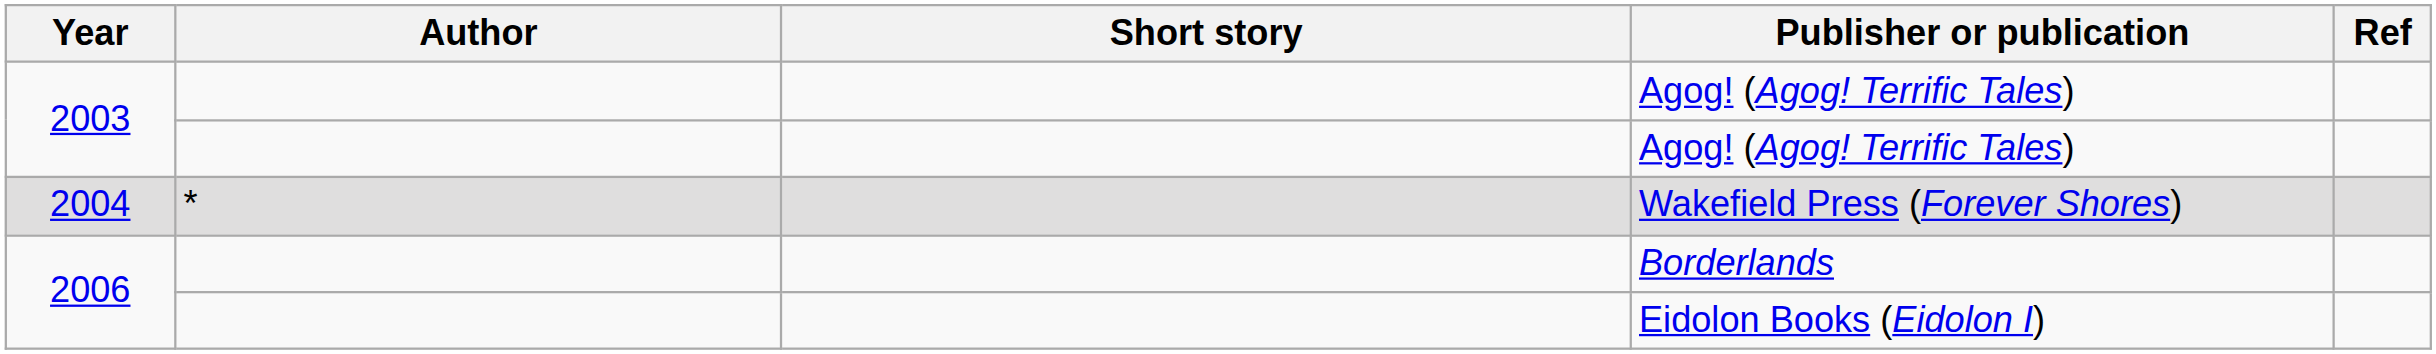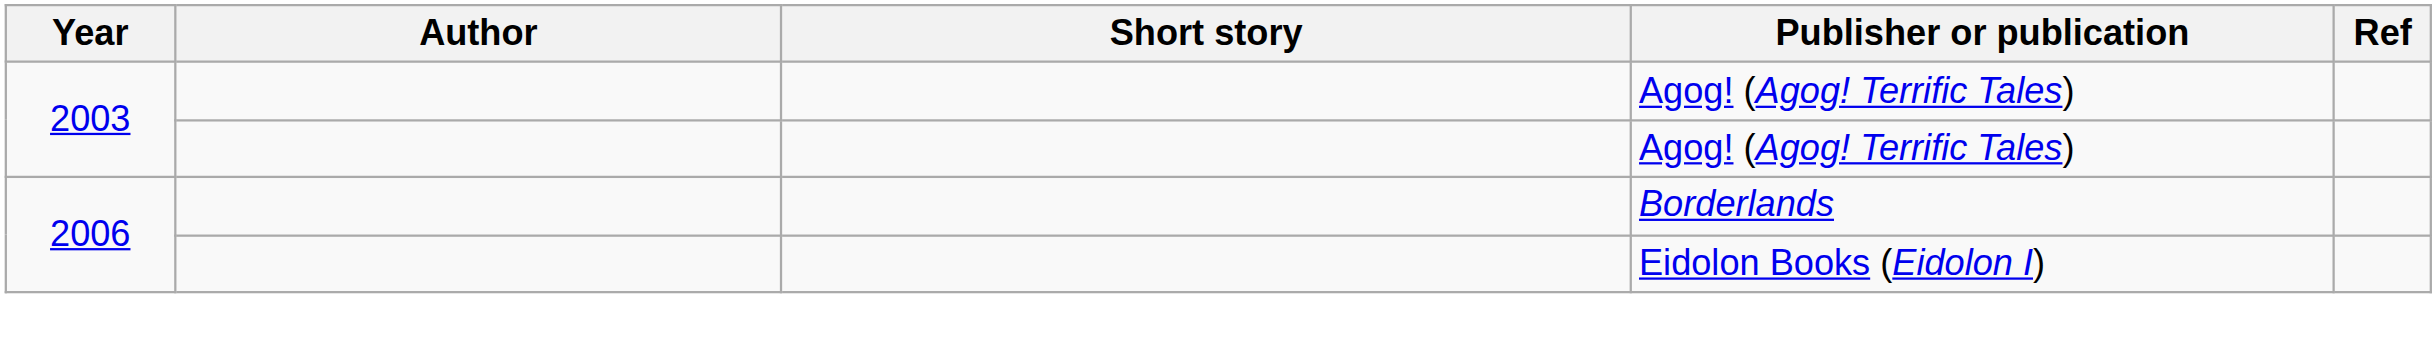- row: 2004 | * | Wakefield Press (Forever Shores)
